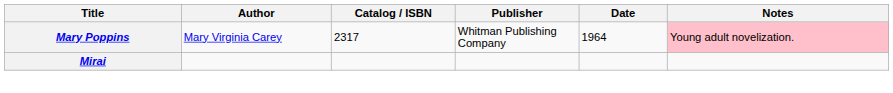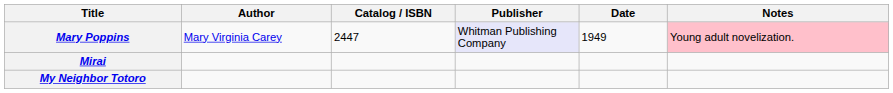Mary Poppins | Catalog / ISBN: 2317 -> 2447
Mary Poppins | Publisher: no background -> lavender background
Mary Poppins | Date: 1964 -> 1949
+ row: My Neighbor Totoro
